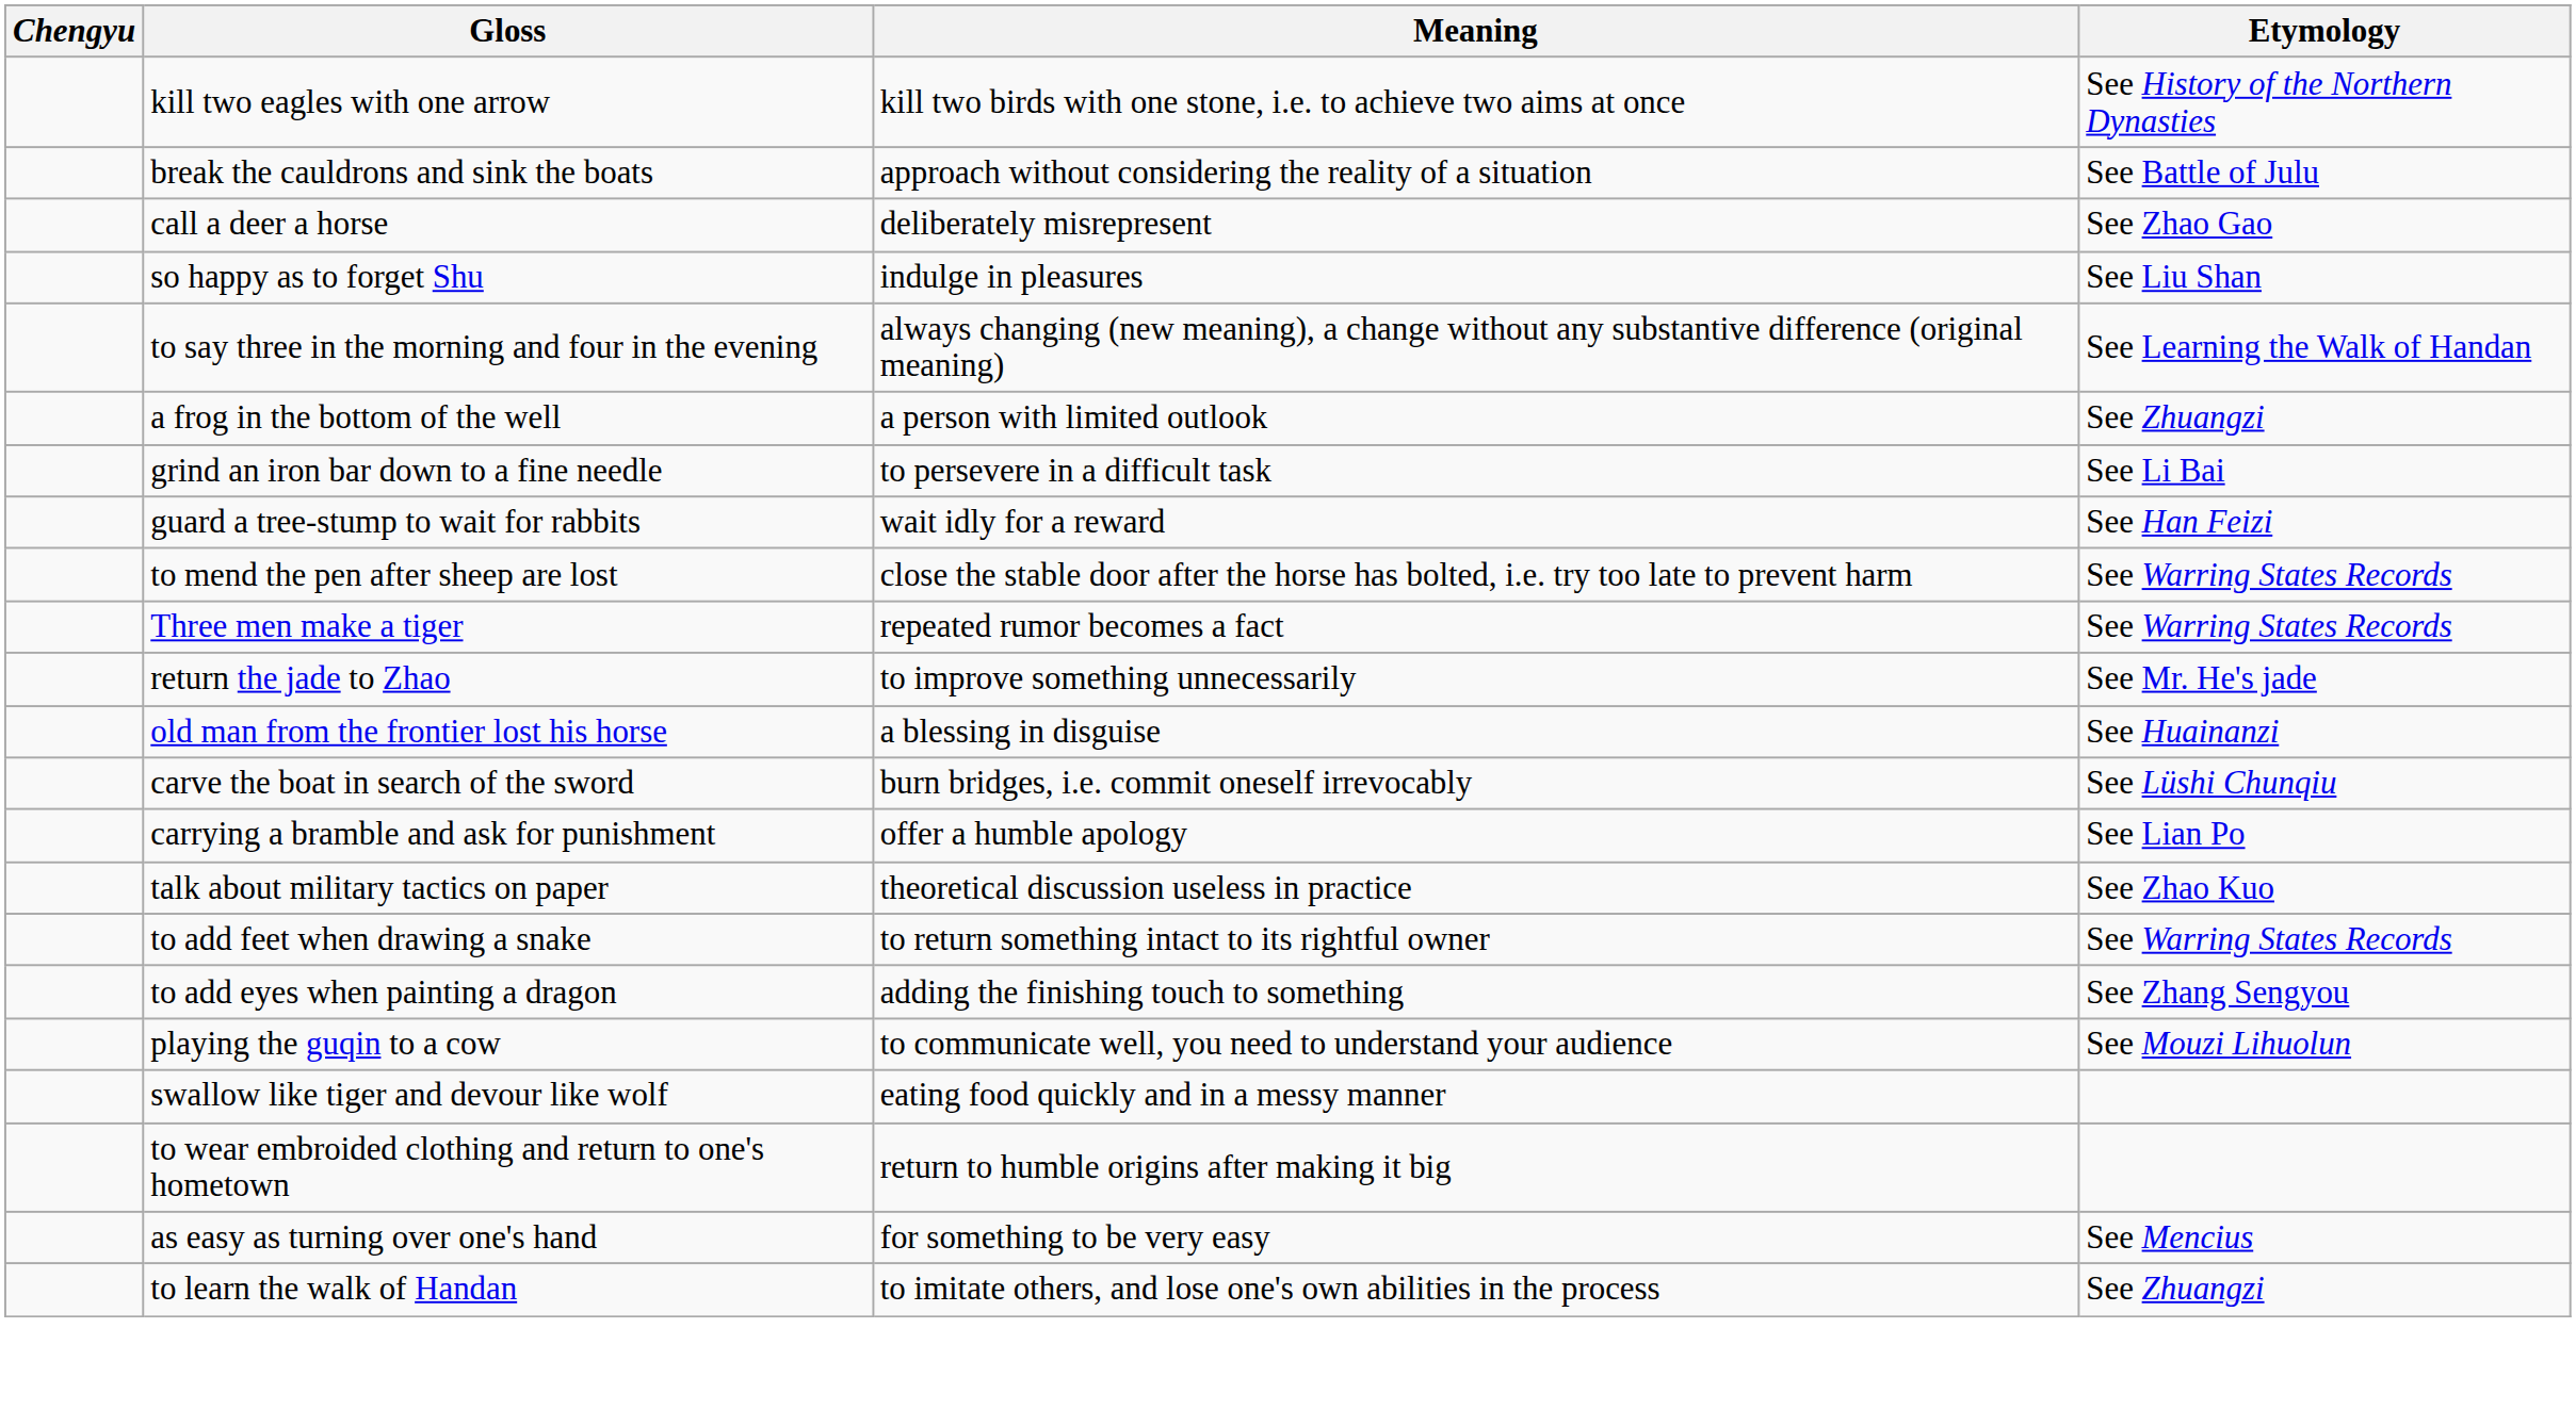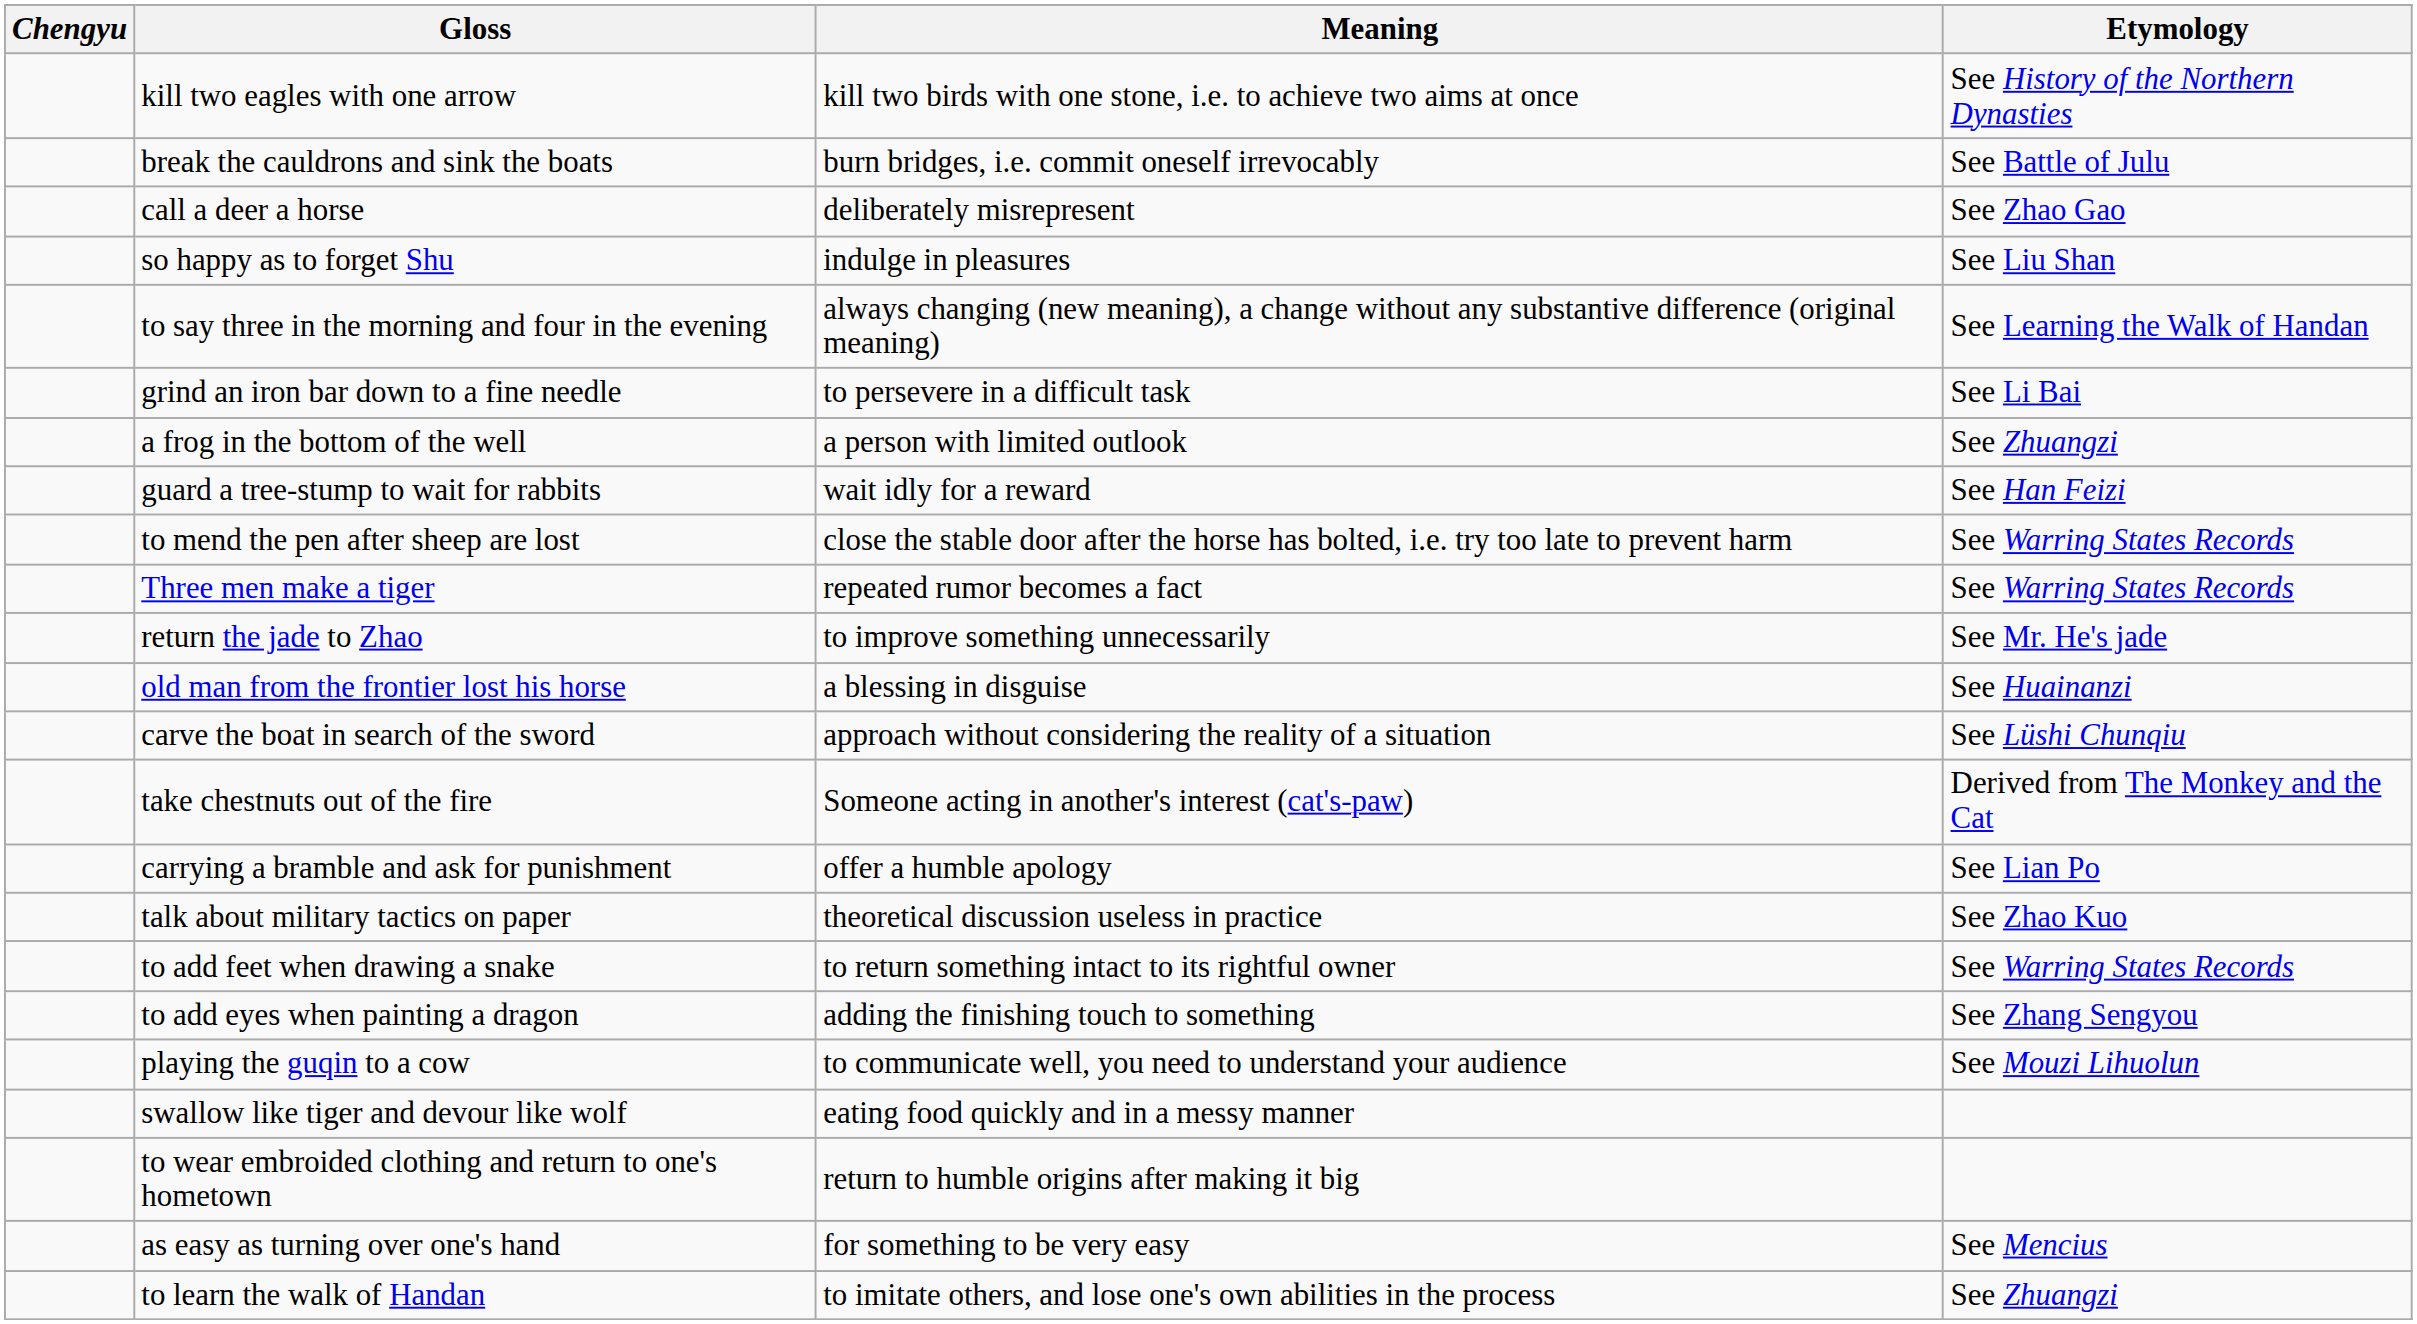break the cauldrons and sink the boats | Meaning: approach without considering the reality of a situation -> burn bridges, i.e. commit oneself irrevocably
rows swapped: a frog in the bottom of the well <-> grind an iron bar down to a fine needle
carve the boat in search of the sword | Meaning: burn bridges, i.e. commit oneself irrevocably -> approach without considering the reality of a situation
+ row: take chestnuts out of the fire | Someone acting in another's interest (cat's-paw) | Derived from The Monkey and the Cat
